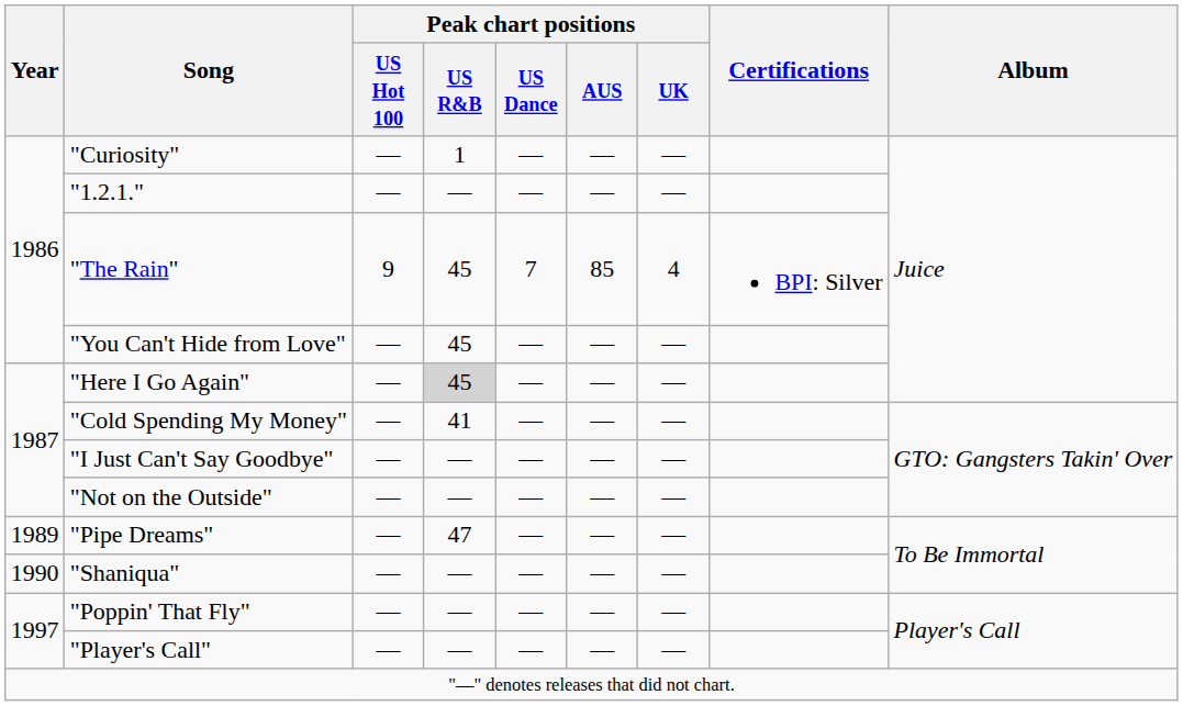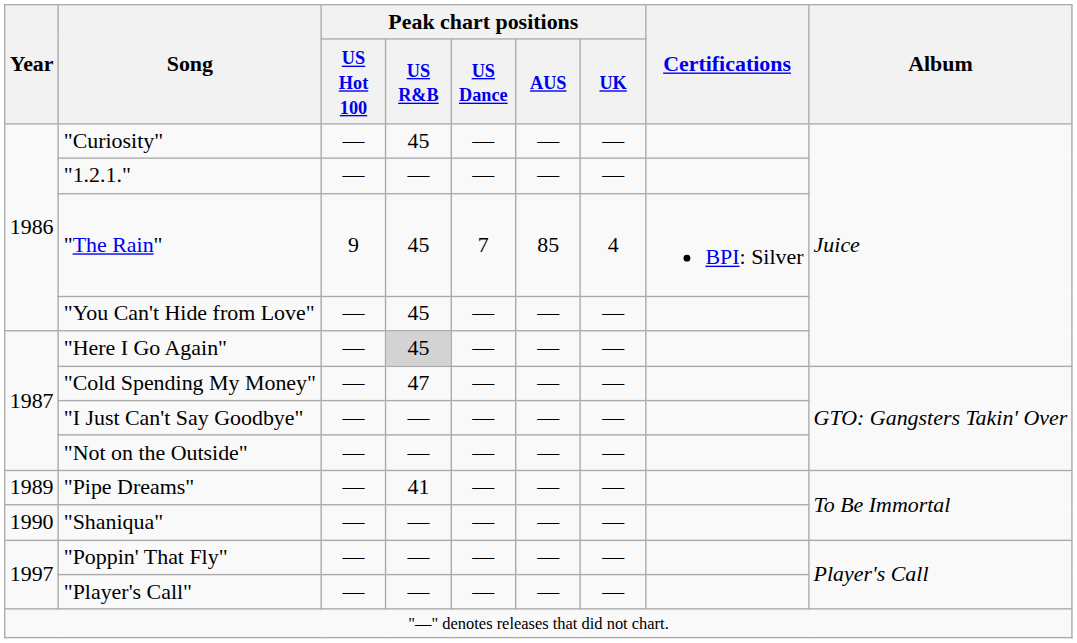"Curiosity" | Peak chart positions / US R&B: 1 -> 45
"Cold Spending My Money" | Peak chart positions / US R&B: 41 -> 47
"Pipe Dreams" | Peak chart positions / US R&B: 47 -> 41
